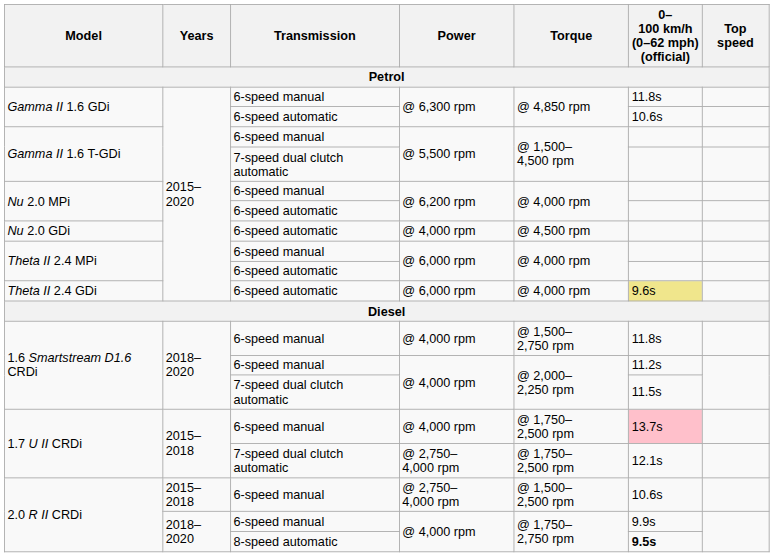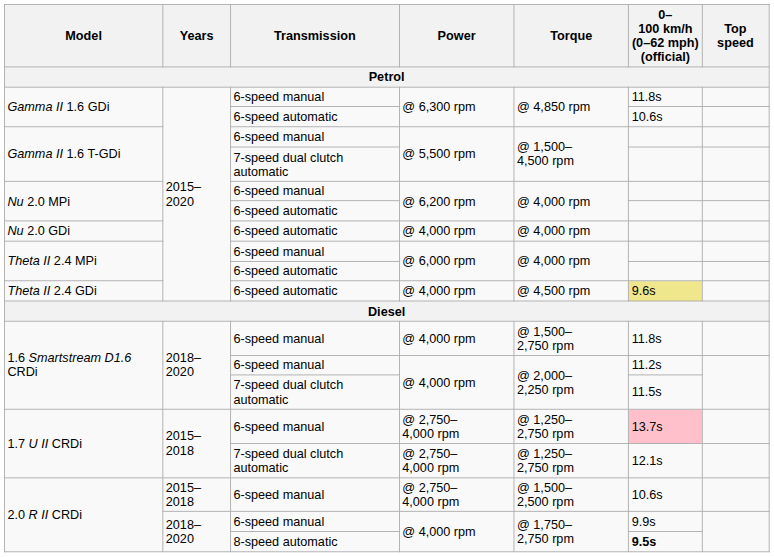Nu 2.0 GDi | Torque: @ 4,500 rpm -> @ 4,000 rpm
Theta II 2.4 GDi | Power: @ 6,000 rpm -> @ 4,000 rpm
Theta II 2.4 GDi | Torque: @ 4,000 rpm -> @ 4,500 rpm
1.7 U II CRDi / 6-speed manual | Power: @ 4,000 rpm -> @ 2,750–4,000 rpm
1.7 U II CRDi / 6-speed manual | Torque: @ 1,750–2,500 rpm -> @ 1,250–2,750 rpm
1.7 U II CRDi / 7-speed dual clutch automatic | Torque: @ 1,750–2,500 rpm -> @ 1,250–2,750 rpm
